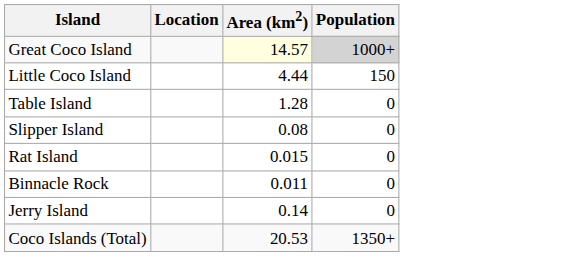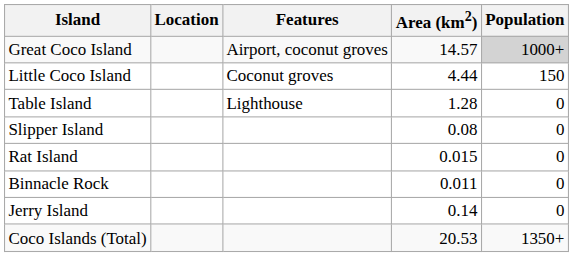+ column: Features | Airport, coconut groves | Coconut groves | Lighthouse
Great Coco Island | Area (km2): lightyellow background -> no background
